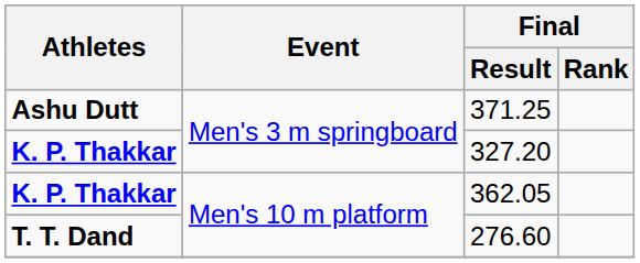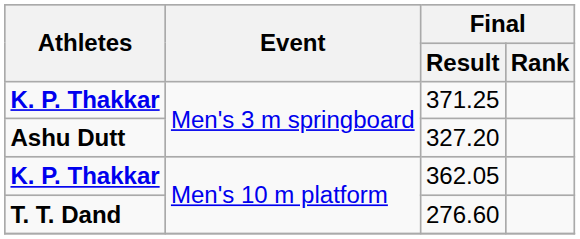371.25 | Athletes: Ashu Dutt -> K. P. Thakkar
327.20 | Athletes: K. P. Thakkar -> Ashu Dutt
